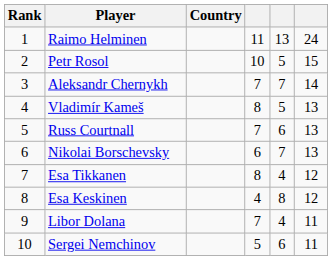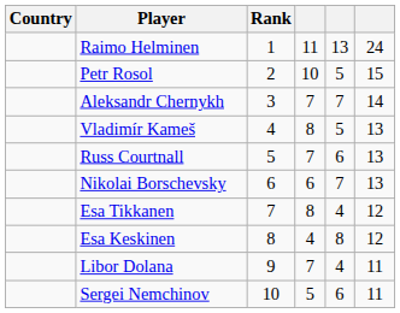columns swapped: Rank <-> Country
